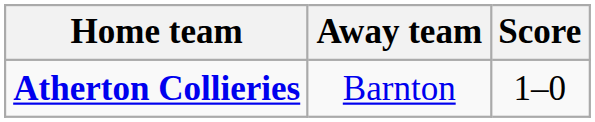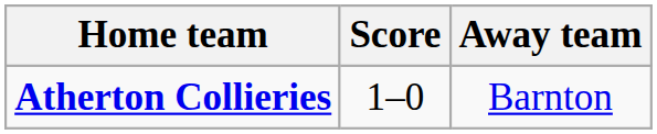columns swapped: Score <-> Away team
